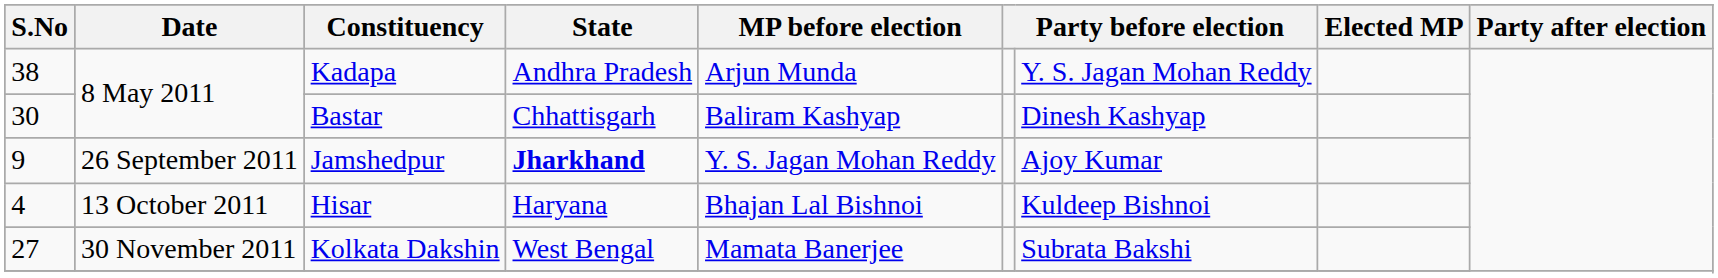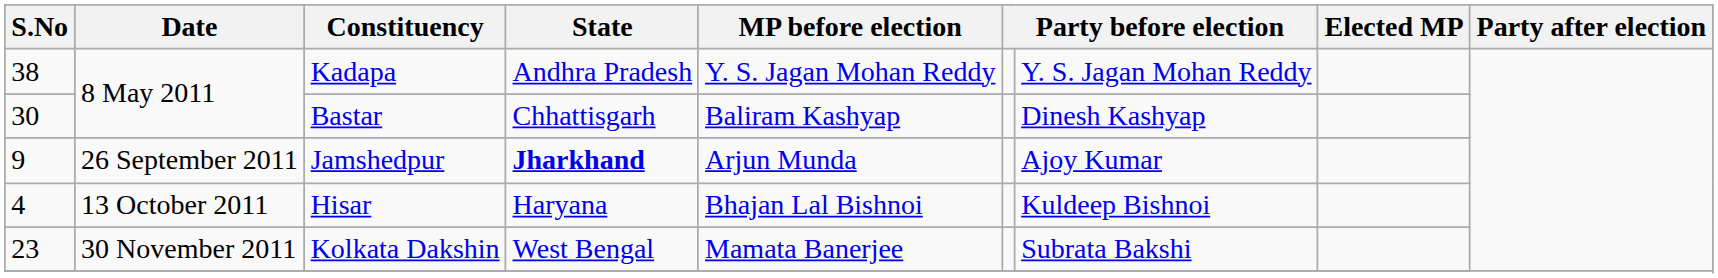Kadapa | MP before election: Arjun Munda -> Y. S. Jagan Mohan Reddy
Jamshedpur | MP before election: Y. S. Jagan Mohan Reddy -> Arjun Munda
Kolkata Dakshin | S.No: 27 -> 23
